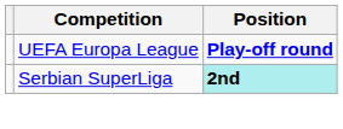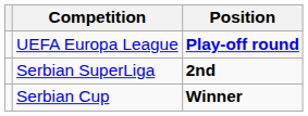Serbian SuperLiga | Position: paleturquoise background -> no background
+ row: Serbian Cup | Winner
